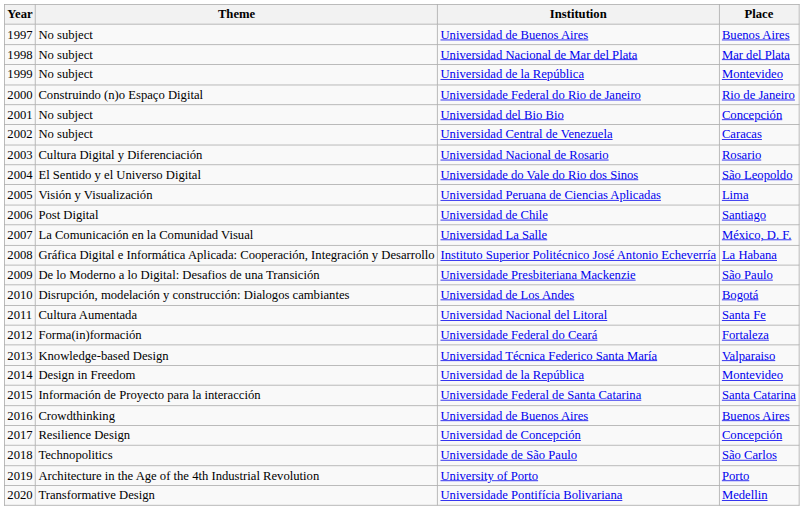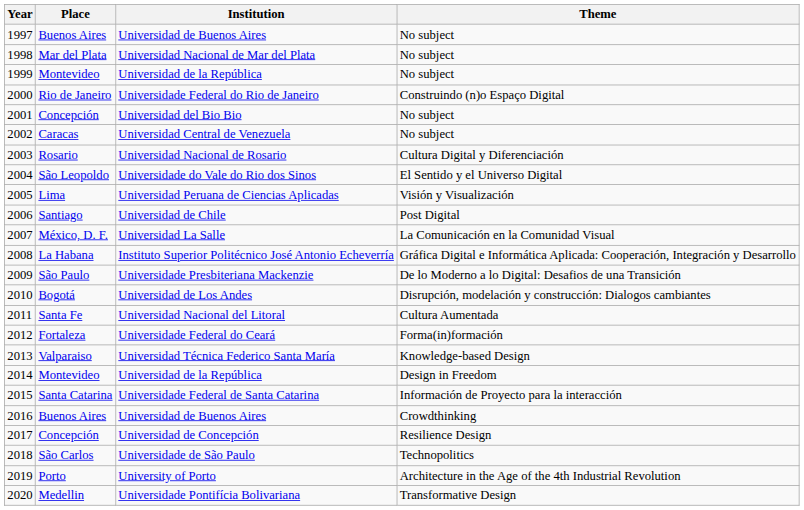columns swapped: Place <-> Theme
